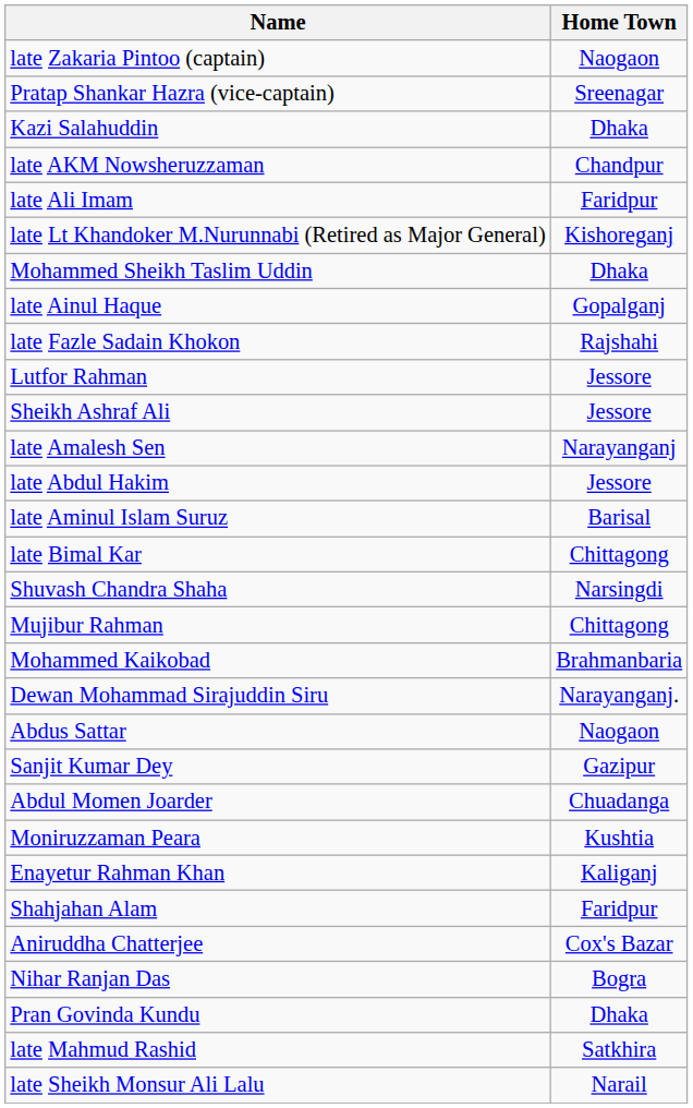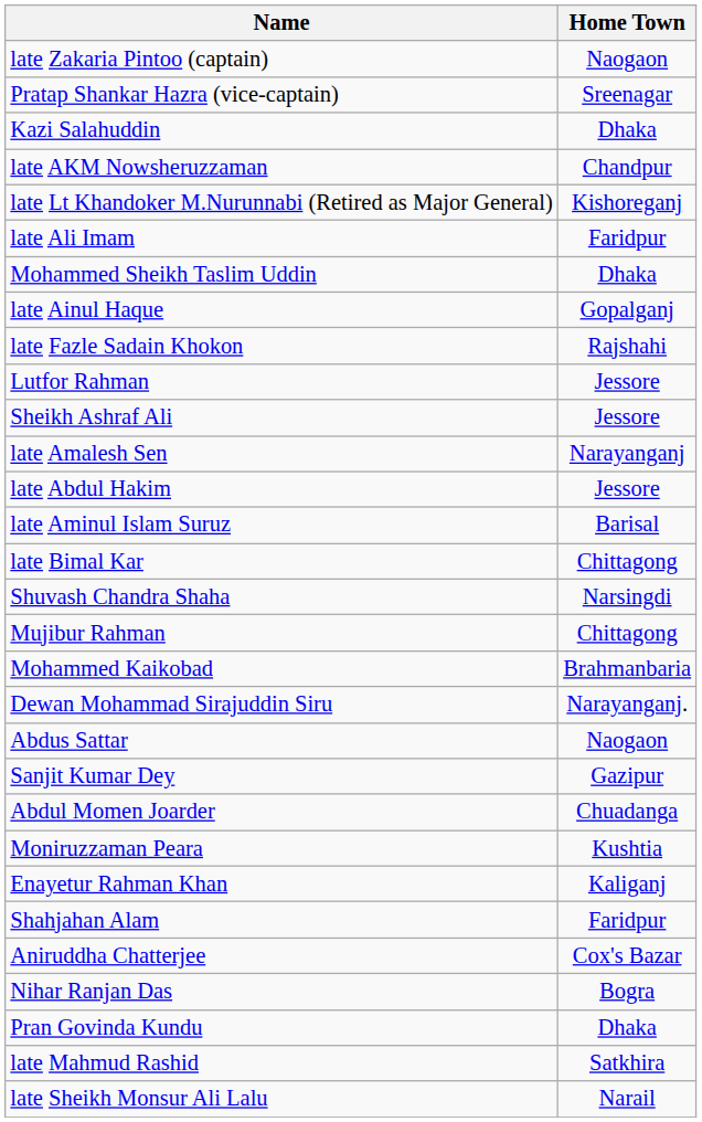rows swapped: late Lt Khandoker M.Nurunnabi (Retired as Major General) <-> late Ali Imam
